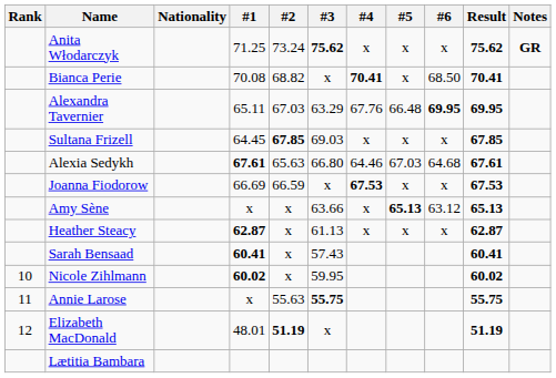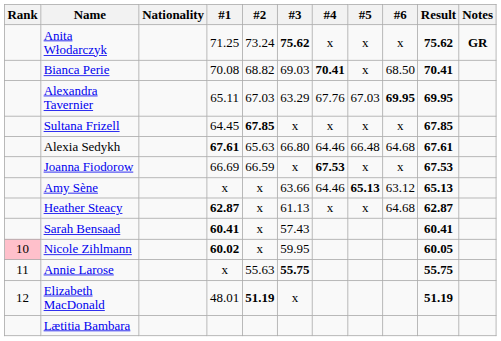Bianca Perie | #3: x -> 69.03
Alexandra Tavernier | #5: 66.48 -> 67.03
Sultana Frizell | #3: 69.03 -> x
Alexia Sedykh | #5: 67.03 -> 66.48
Amy Sène | #4: x -> 64.46
Heather Steacy | #6: x -> 64.68
Nicole Zihlmann | Rank: no background -> pink background
Nicole Zihlmann | Result: 60.02 -> 60.05
